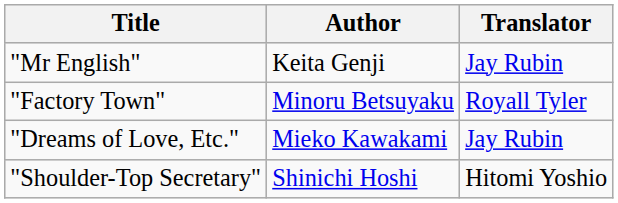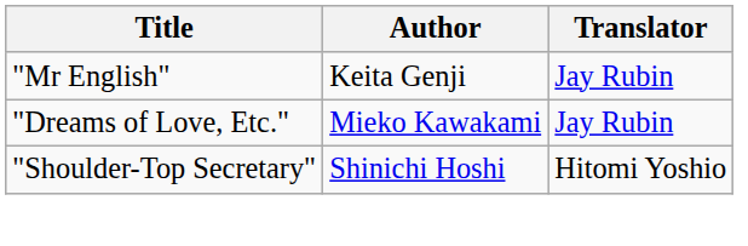- row: "Factory Town" | Minoru Betsuyaku | Royall Tyler
